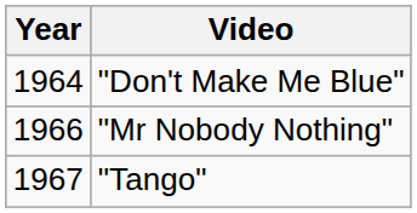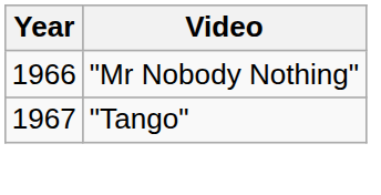- row: 1964 | "Don't Make Me Blue"
